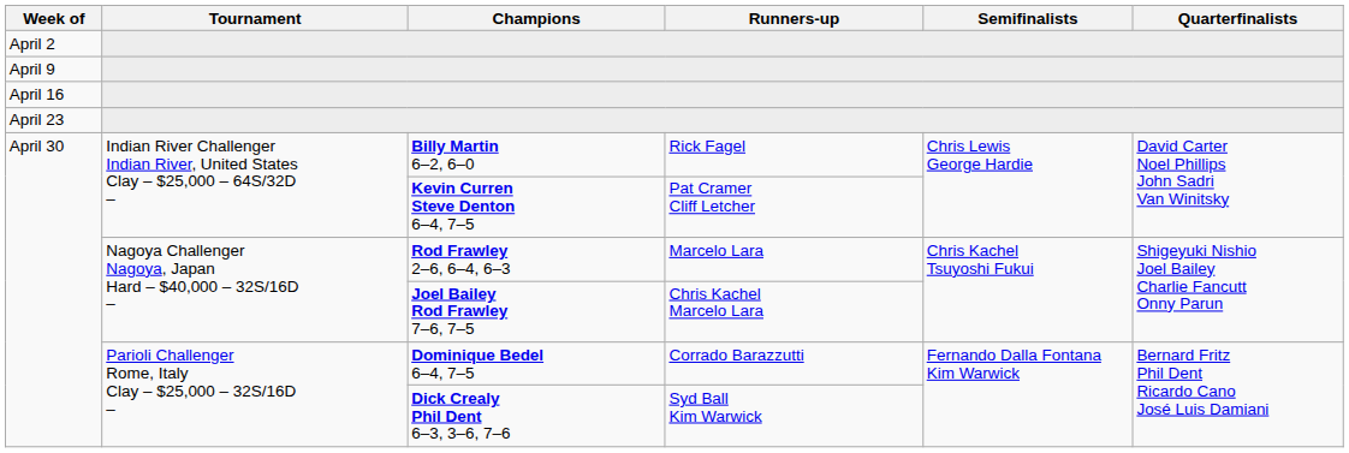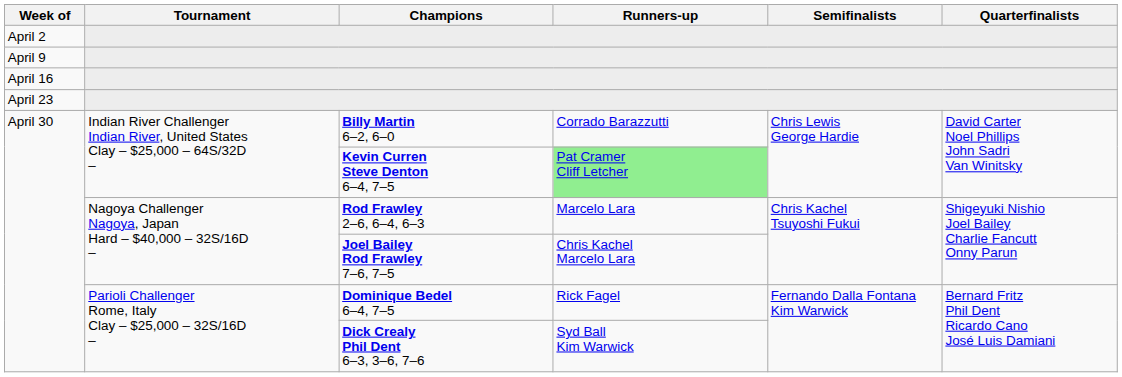Billy Martin 6–2, 6–0 | Runners-up: Rick Fagel -> Corrado Barazzutti
Kevin Curren Steve Denton 6–4, 7–5 | Runners-up: no background -> lightgreen background
Dominique Bedel 6–4, 7–5 | Runners-up: Corrado Barazzutti -> Rick Fagel
